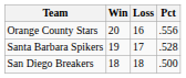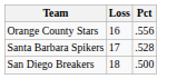- column: Win | 20 | 19 | 18
